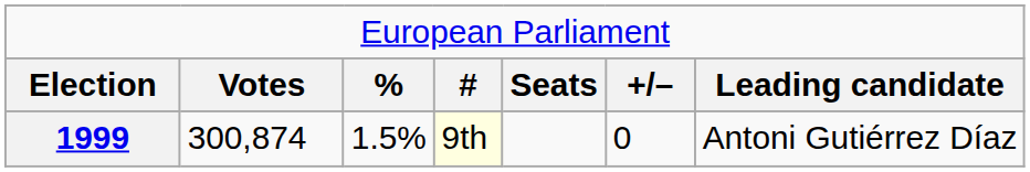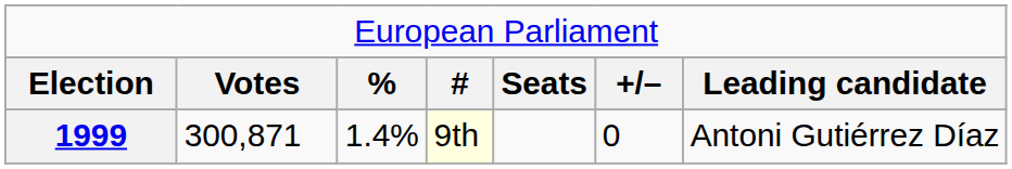1999 | column 2: 300,874 -> 300,871
1999 | column 3: 1.5% -> 1.4%
